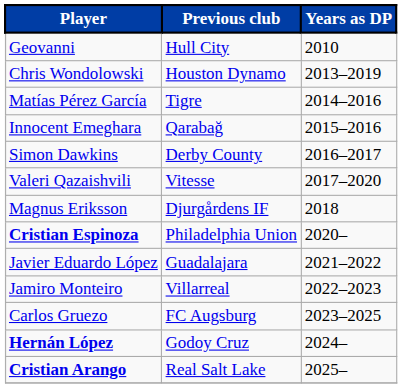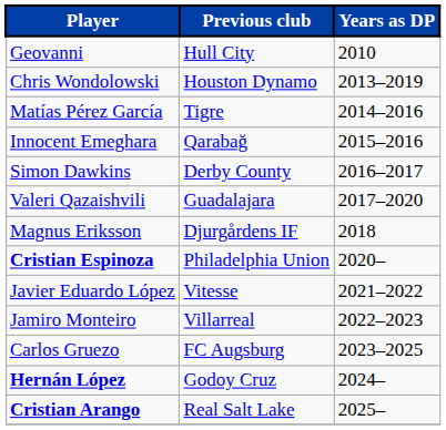Valeri Qazaishvili | Previous club: Vitesse -> Guadalajara
Javier Eduardo López | Previous club: Guadalajara -> Vitesse
